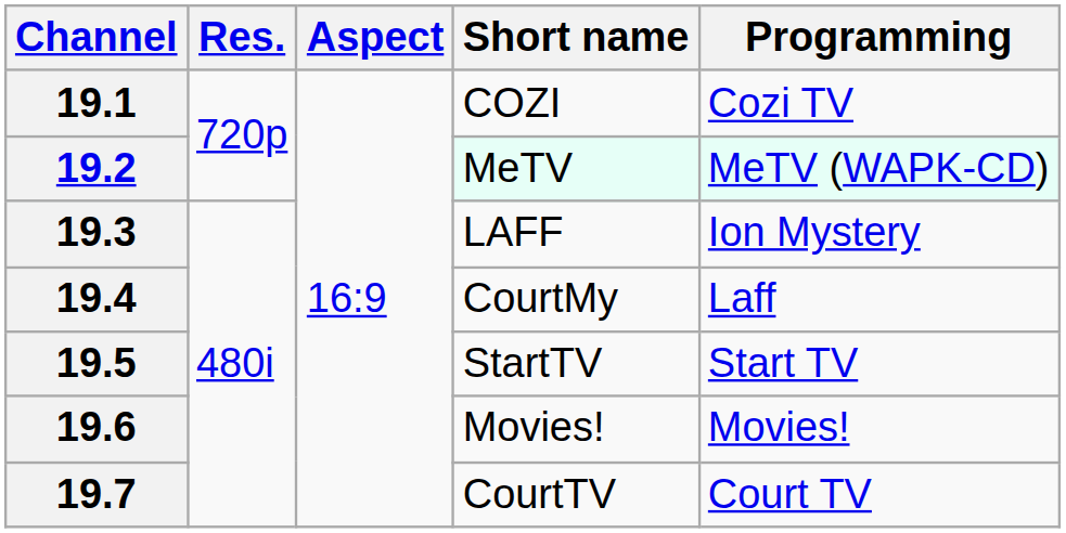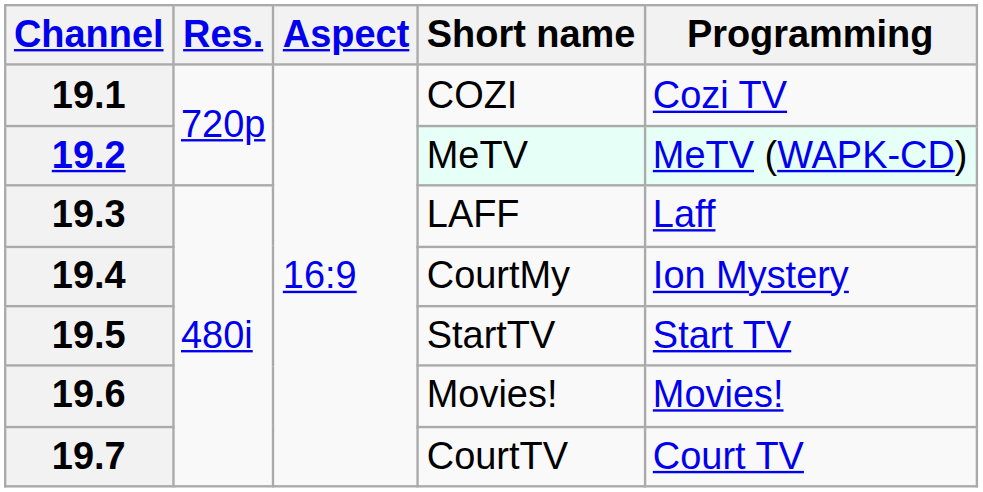19.3 | Programming: Ion Mystery -> Laff
19.4 | Programming: Laff -> Ion Mystery
